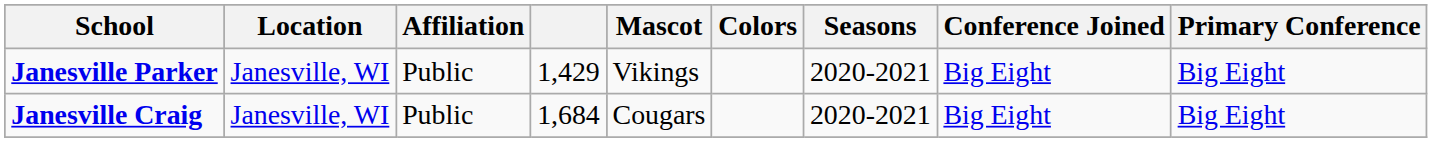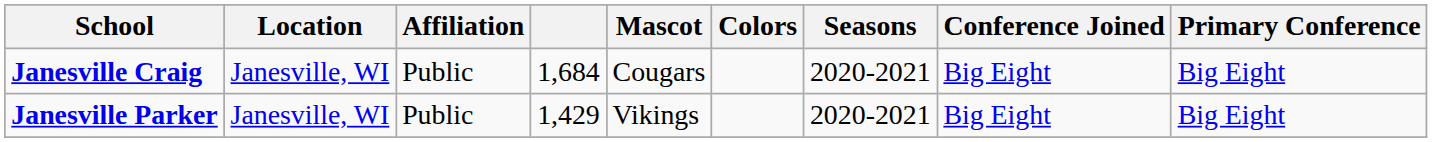rows swapped: Janesville Craig <-> Janesville Parker
